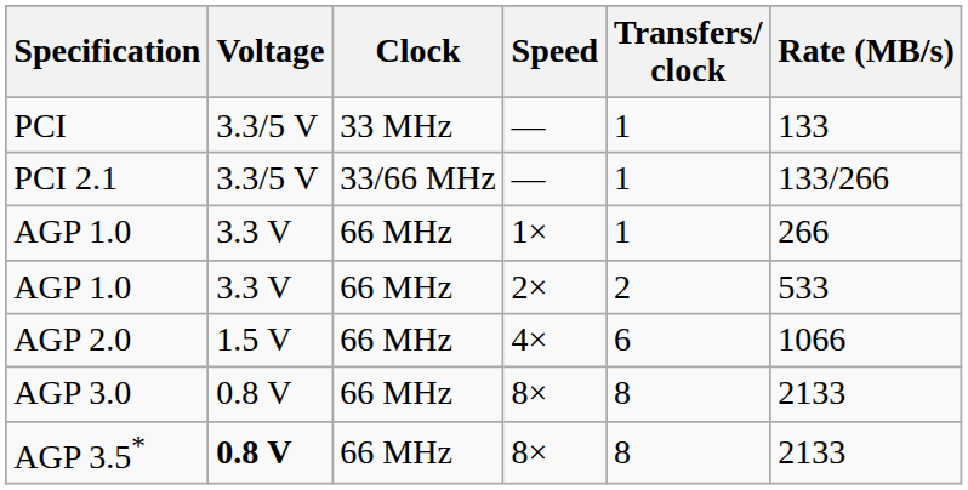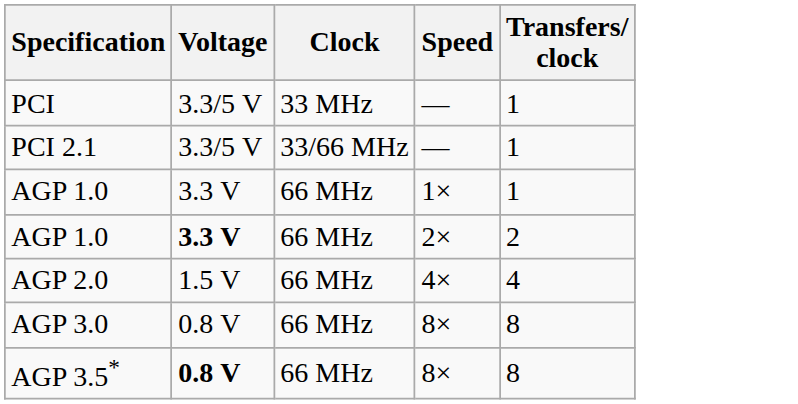- column: Rate (MB/s) | 133 | 133/266 | 266 | 533 | 1066 | 2133 | 2133
AGP 1.0 / 2× | Voltage: normal -> bold
AGP 2.0 | Transfers/ clock: 6 -> 4
